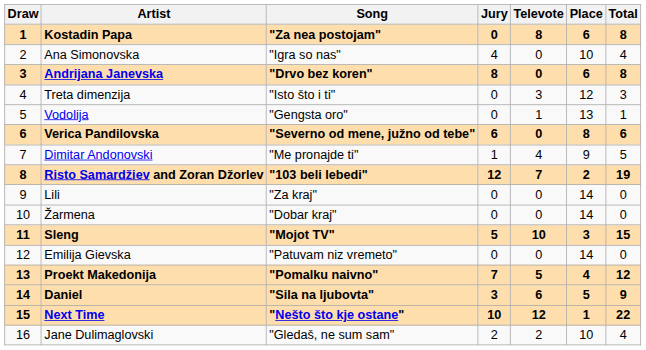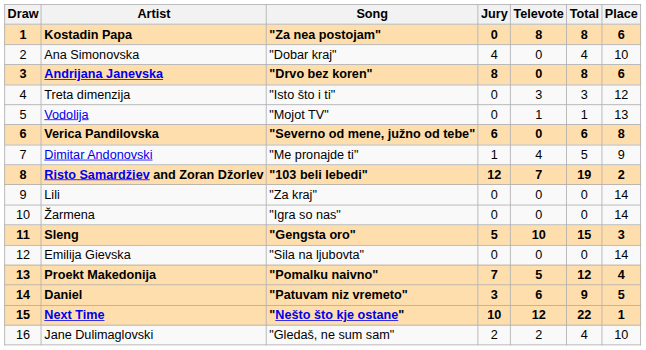columns swapped: Total <-> Place
Ana Simonovska | Song: "Igra so nas" -> "Dobar kraj"
Vodolija | Song: "Gengsta oro" -> "Mojot TV"
Žarmena | Song: "Dobar kraj" -> "Igra so nas"
Sleng | Song: "Mojot TV" -> "Gengsta oro"
Emilija Gievska | Song: "Patuvam niz vremeto" -> "Sila na ljubovta"
Daniel | Song: "Sila na ljubovta" -> "Patuvam niz vremeto"
